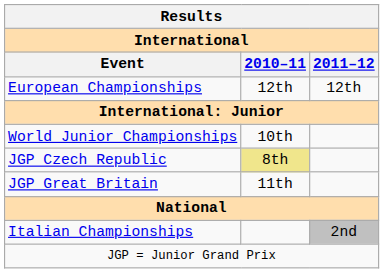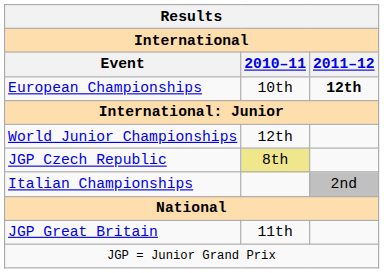European Championships | 2010–11: 12th -> 10th
European Championships | 2011–12: normal -> bold
World Junior Championships | 2010–11: 10th -> 12th
rows swapped: JGP Great Britain <-> Italian Championships
